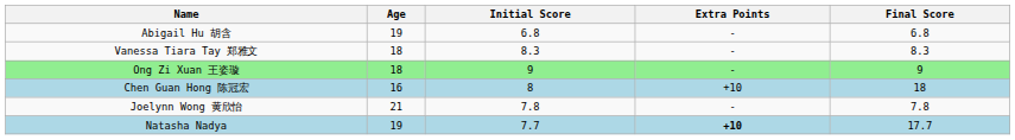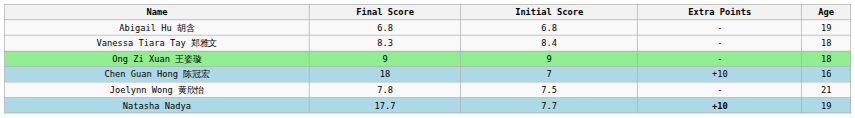columns swapped: Age <-> Final Score
Vanessa Tiara Tay 郑雅文 | Initial Score: 8.3 -> 8.4
Chen Guan Hong 陈冠宏 | Initial Score: 8 -> 7
Joelynn Wong 黄欣怡 | Initial Score: 7.8 -> 7.5
